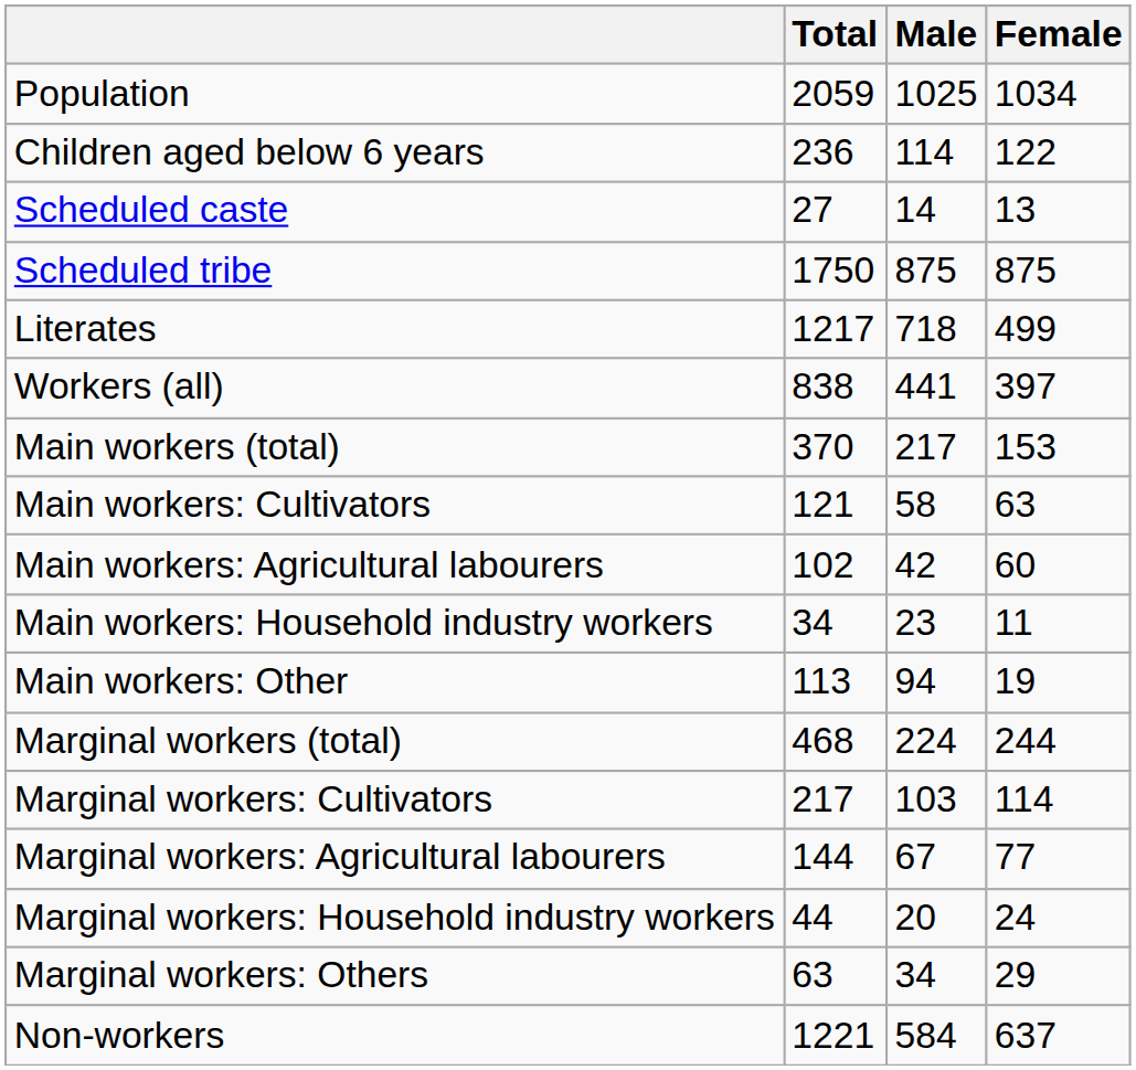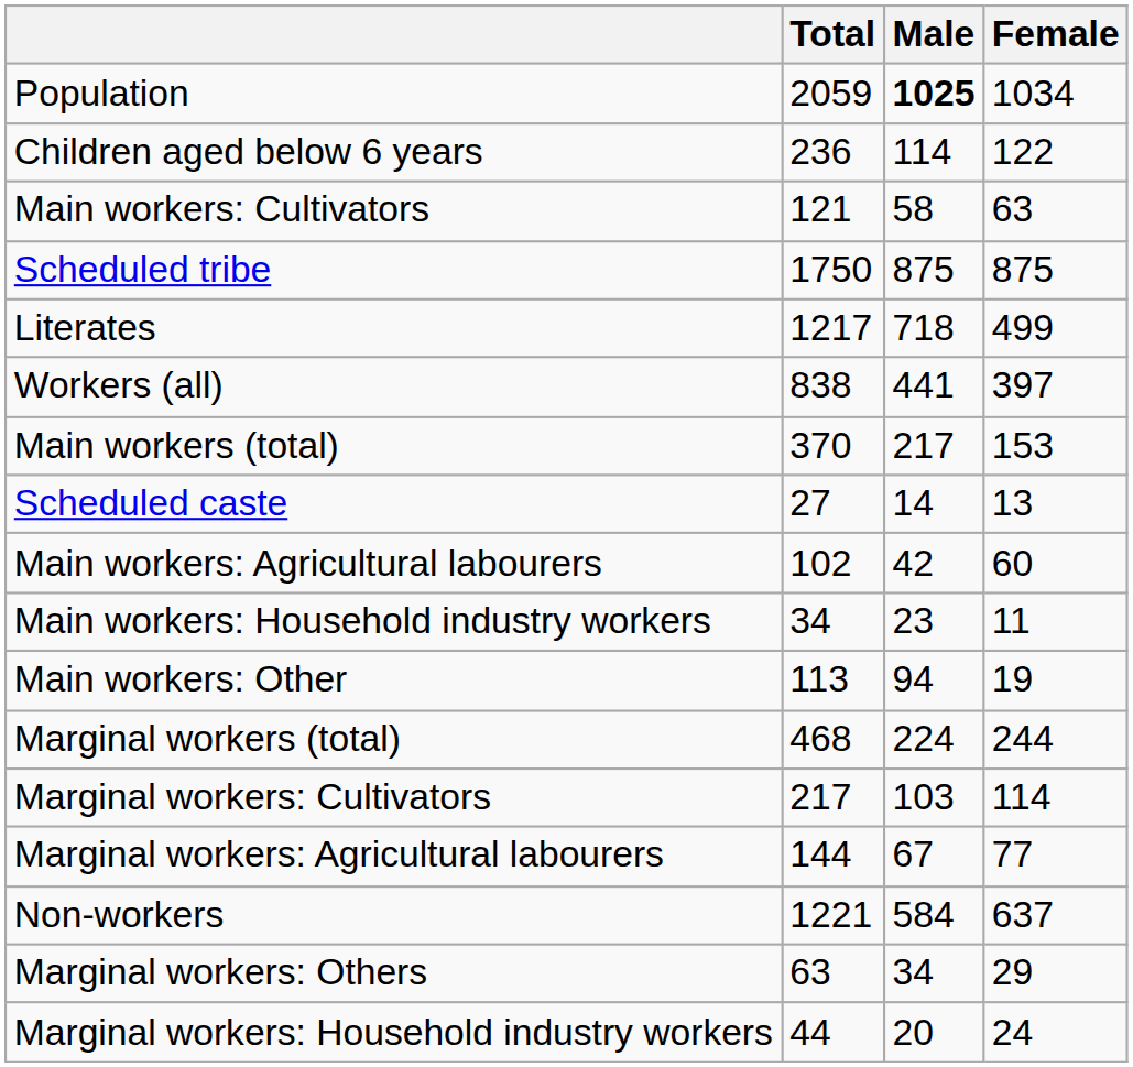Population | Male: normal -> bold
rows swapped: Scheduled caste <-> Main workers: Cultivators
rows swapped: Marginal workers: Household industry workers <-> Non-workers
